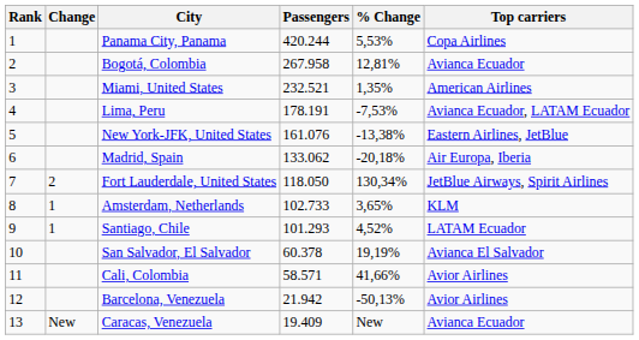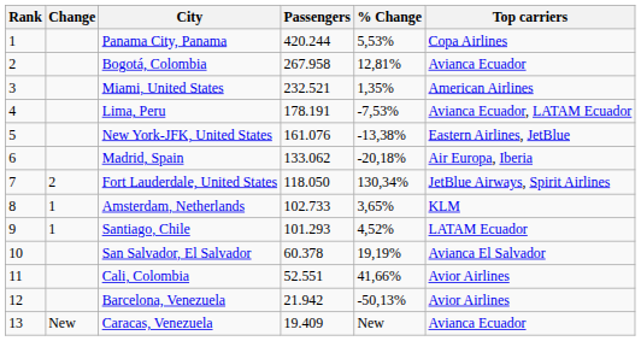Cali, Colombia | Passengers: 58.571 -> 52.551
